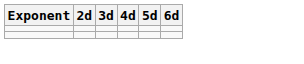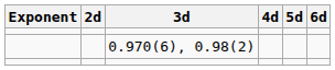+ row: 0.970(6), 0.98(2)
